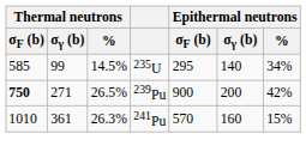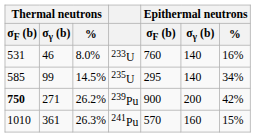+ row: 531 | 46 | 8.0% | 233U | 760 | 140 | 16%
239Pu | Thermal neutrons / %: 26.5% -> 26.2%
